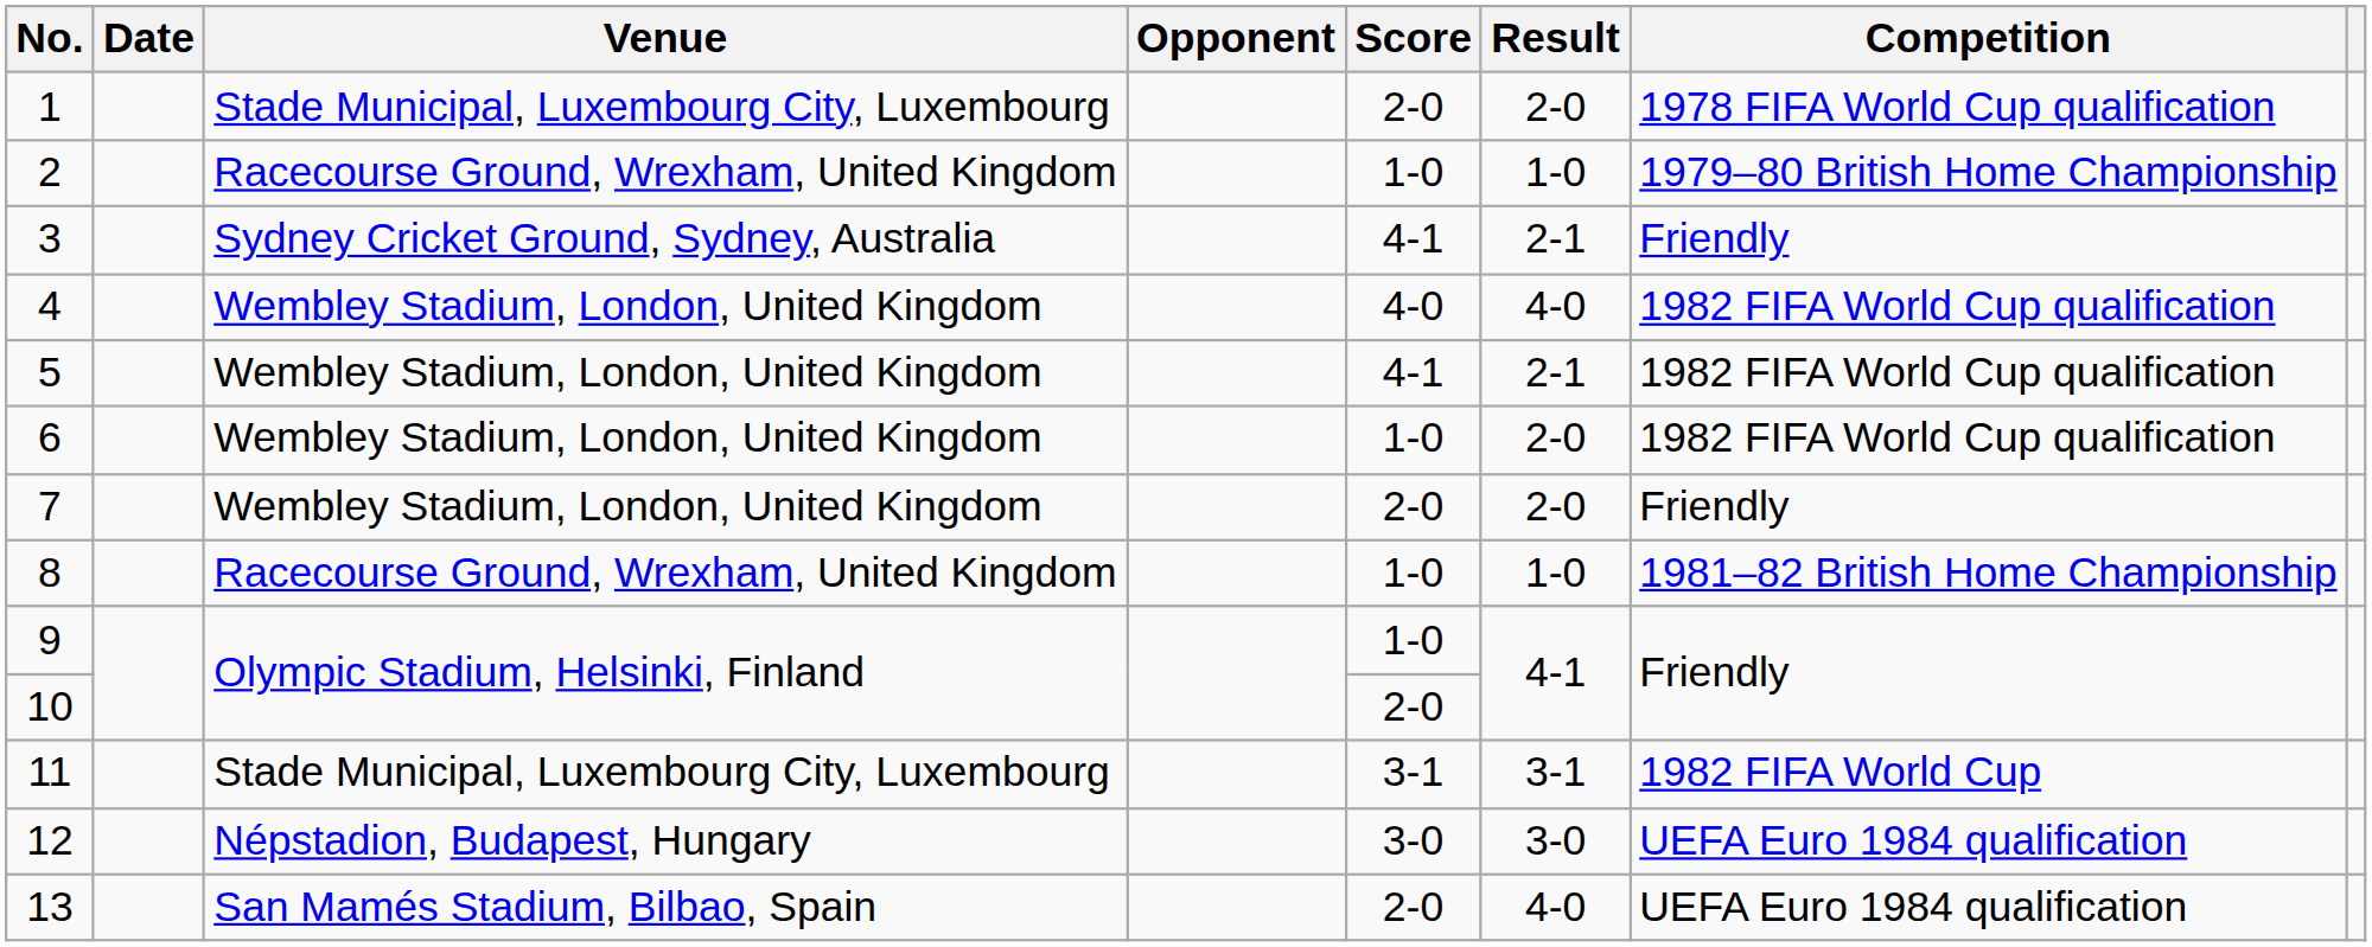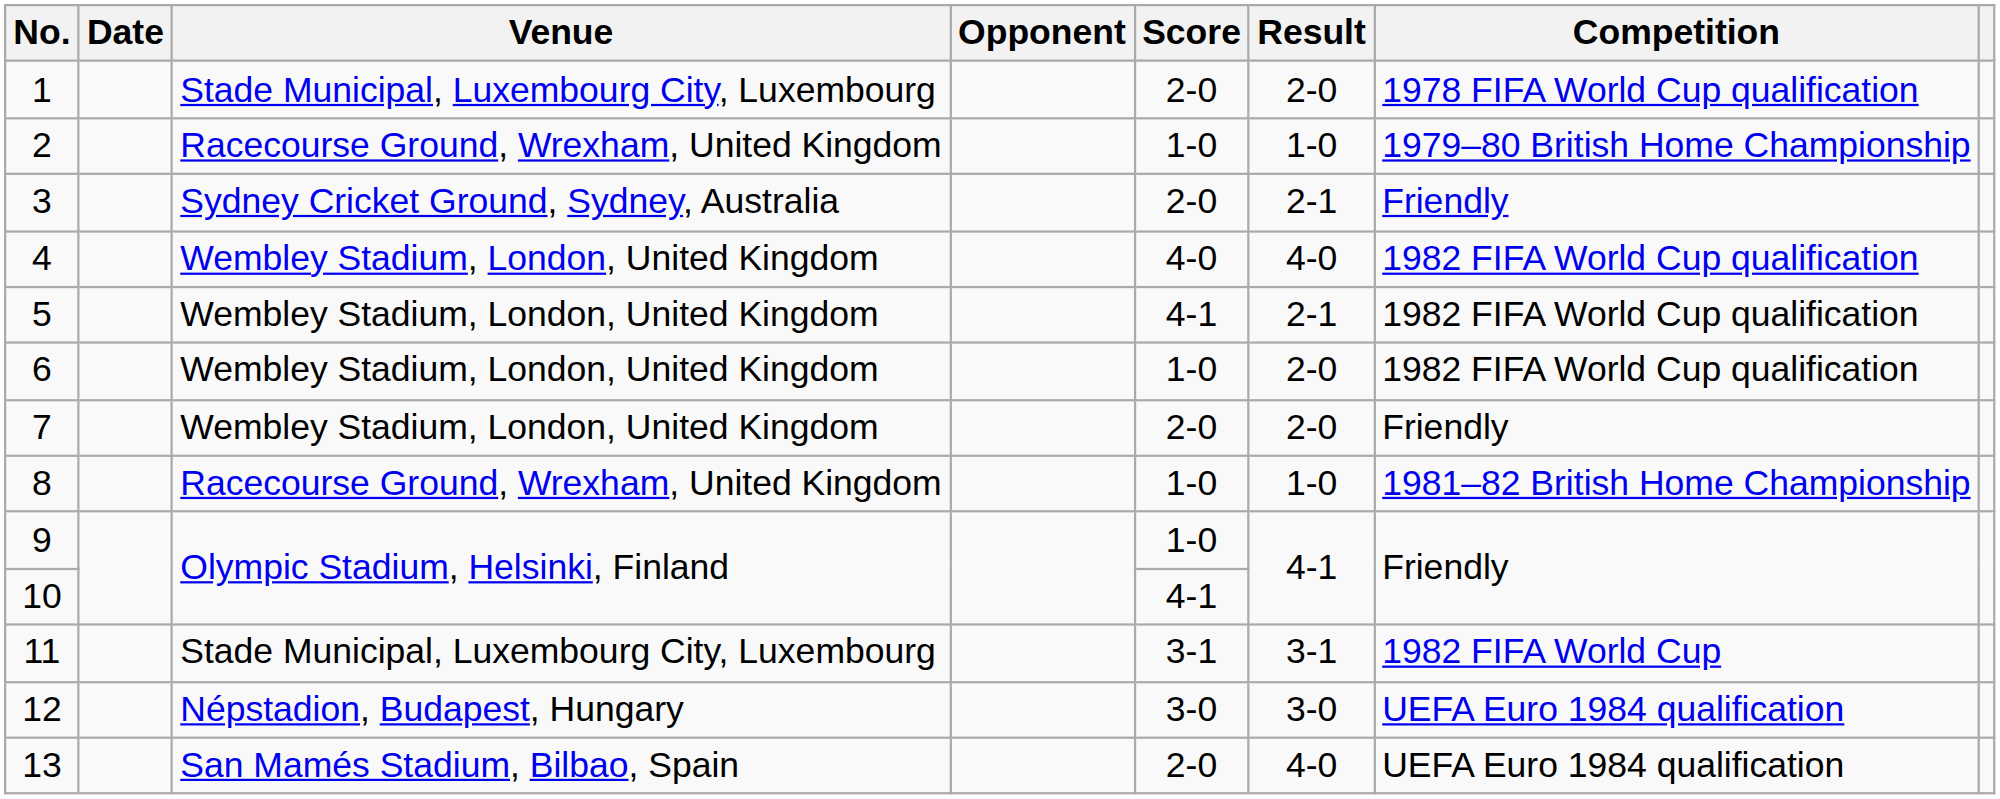3 | Score: 4-1 -> 2-0
10 | Score: 2-0 -> 4-1
